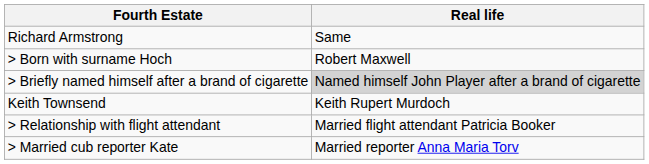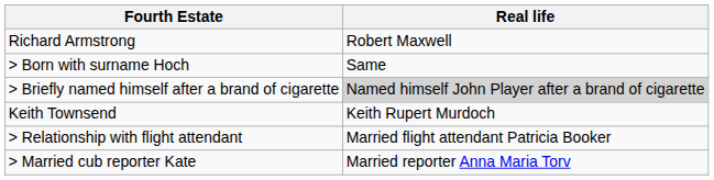Richard Armstrong | Real life: Same -> Robert Maxwell
> Born with surname Hoch | Real life: Robert Maxwell -> Same
